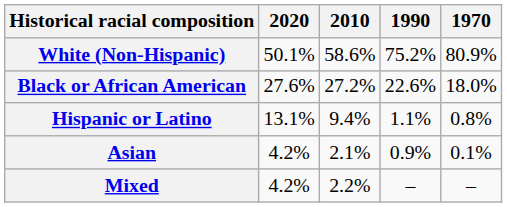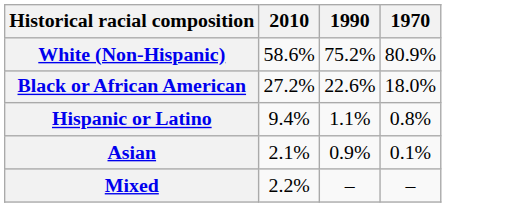- column: 2020 | 50.1% | 27.6% | 13.1% | 4.2% | 4.2%
